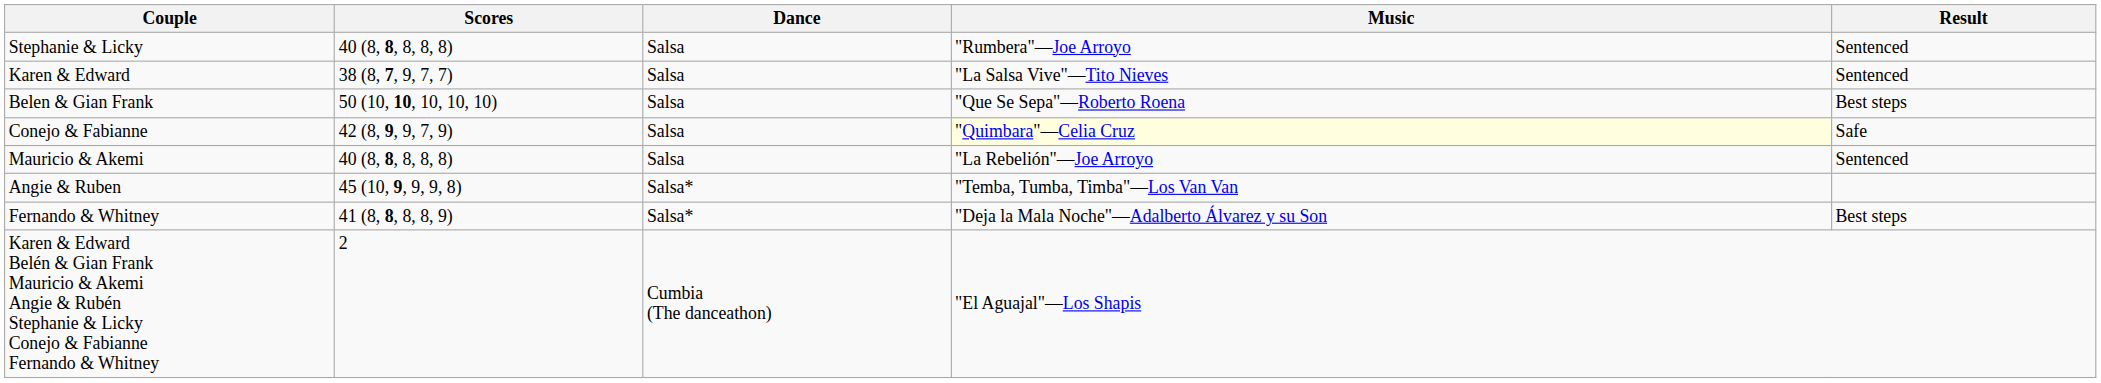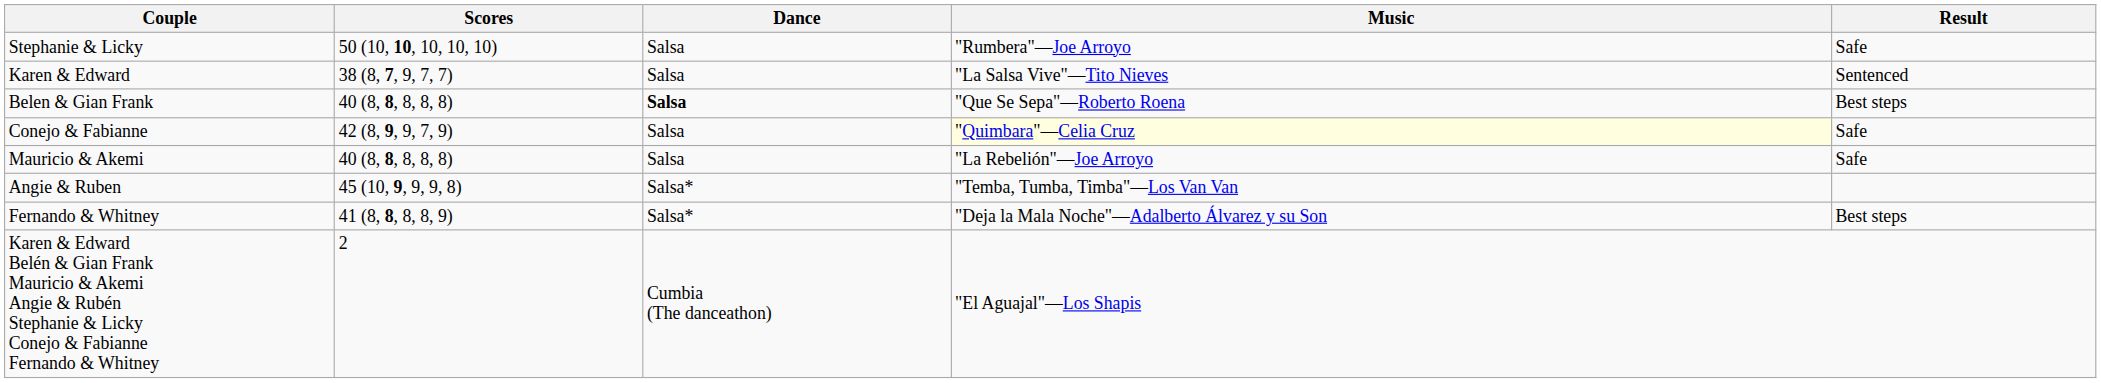Stephanie & Licky | Scores: 40 (8, 8, 8, 8, 8) -> 50 (10, 10, 10, 10, 10)
Stephanie & Licky | Result: Sentenced -> Safe
Belen & Gian Frank | Scores: 50 (10, 10, 10, 10, 10) -> 40 (8, 8, 8, 8, 8)
Belen & Gian Frank | Dance: normal -> bold
Mauricio & Akemi | Result: Sentenced -> Safe
